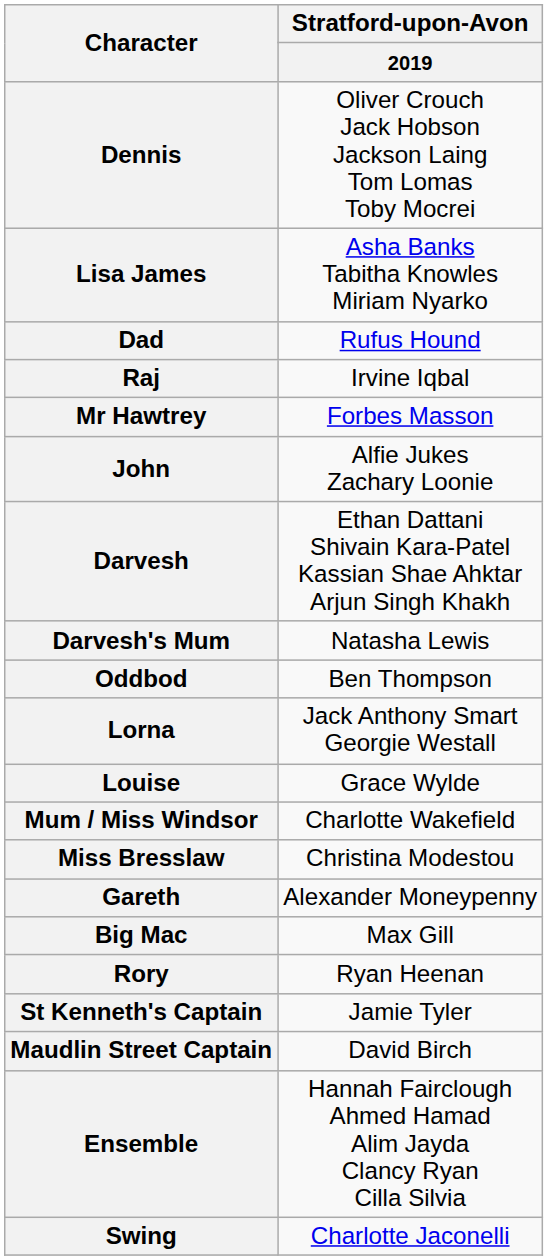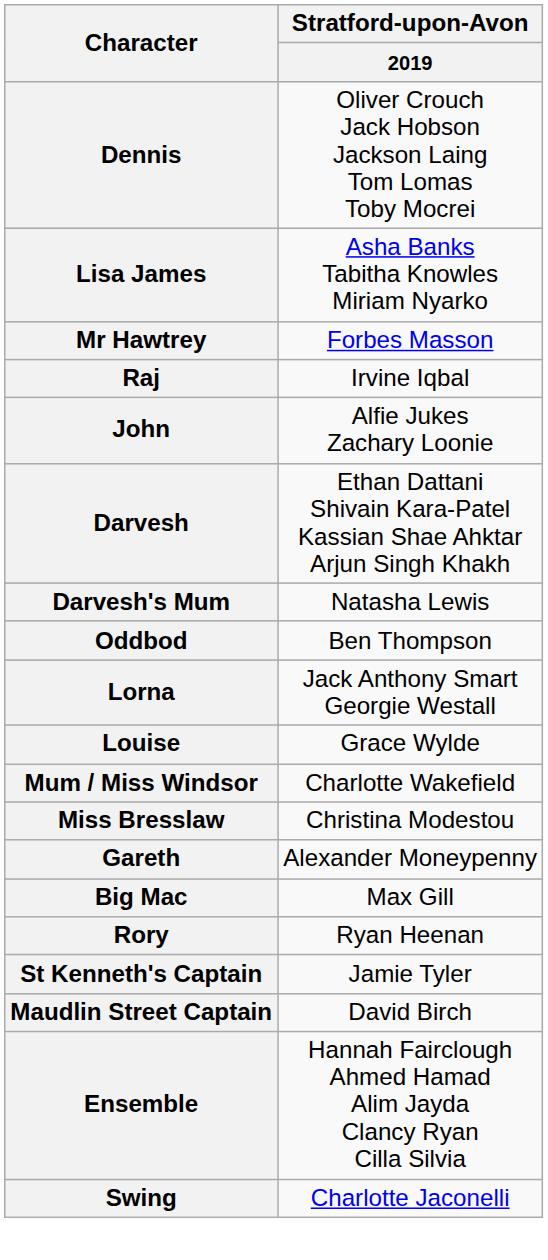- row: Dad | Rufus Hound
rows swapped: Mr Hawtrey <-> Raj
